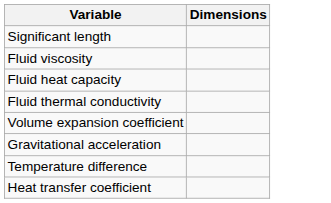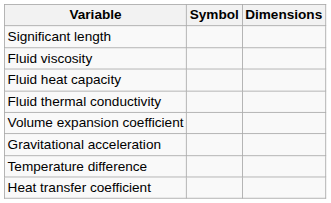+ column: Symbol
